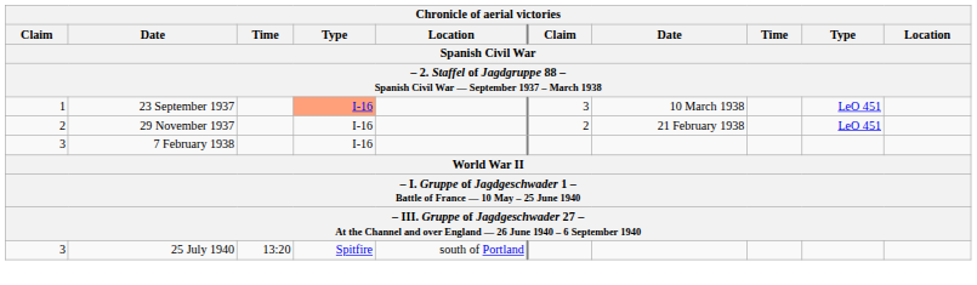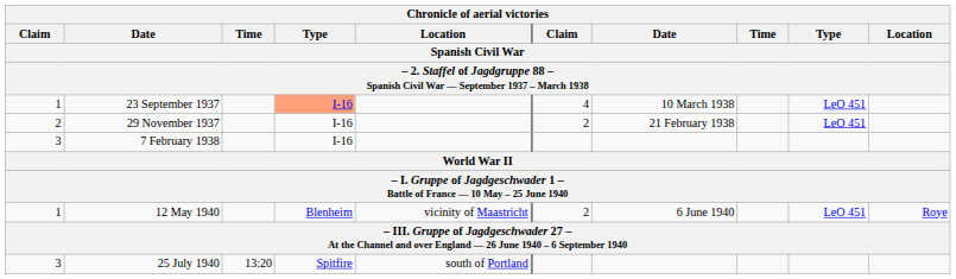23 September 1937 | column 6: 3 -> 4
+ row: 1 | 12 May 1940 | Blenheim | vicinity of Maastricht | 2 | 6 June 1940 | LeO 451 | Roye
